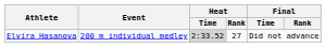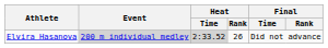Elvira Hasanova | Event: no background -> lightgrey background
Elvira Hasanova | Heat / Rank: 27 -> 26
